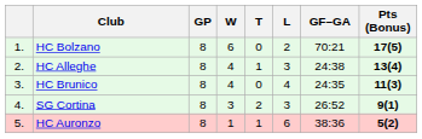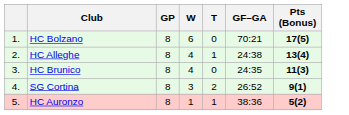- column: L | 2 | 3 | 4 | 3 | 6
